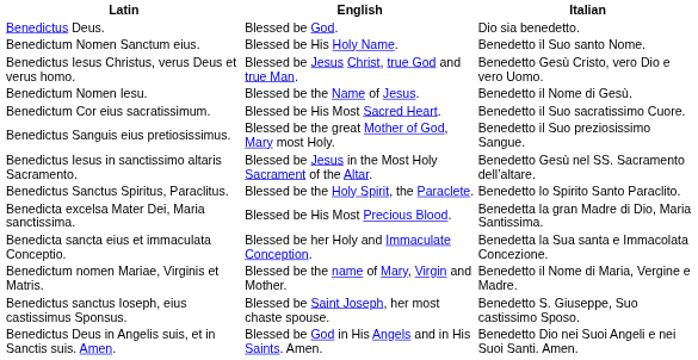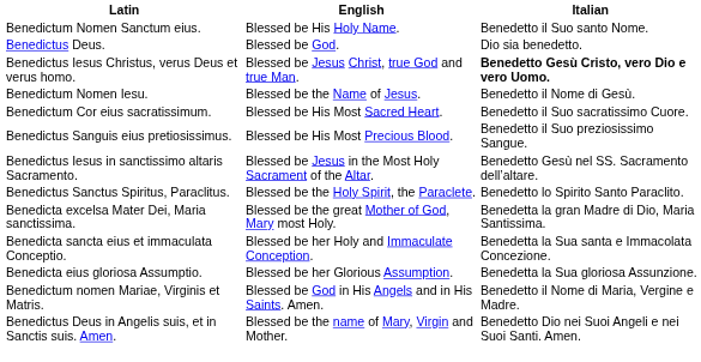rows swapped: Benedictus Deus. <-> Benedictum Nomen Sanctum eius.
Benedictus Iesus Christus, verus Deus et verus homo. | Italian: normal -> bold
Benedictus Sanguis eius pretiosissimus. | English: Blessed be the great Mother of God, Mary most Holy. -> Blessed be His Most Precious Blood.
Benedicta excelsa Mater Dei, Maria sanctissima. | English: Blessed be His Most Precious Blood. -> Blessed be the great Mother of God, Mary most Holy.
+ row: Benedicta eius gloriosa Assumptio. | Blessed be her Glorious Assumption. | Benedetta la Sua gloriosa Assunzione.
Benedictum nomen Mariae, Virginis et Matris. | English: Blessed be the name of Mary, Virgin and Mother. -> Blessed be God in His Angels and in His Saints. Amen.
- row: Benedictus sanctus Ioseph, eius castissimus Sponsus. | Blessed be Saint Joseph, her most chaste spouse. | Benedetto S. Giuseppe, Suo castissimo Sposo.
Benedictus Deus in Angelis suis, et in Sanctis suis. Amen. | English: Blessed be God in His Angels and in His Saints. Amen. -> Blessed be the name of Mary, Virgin and Mother.
